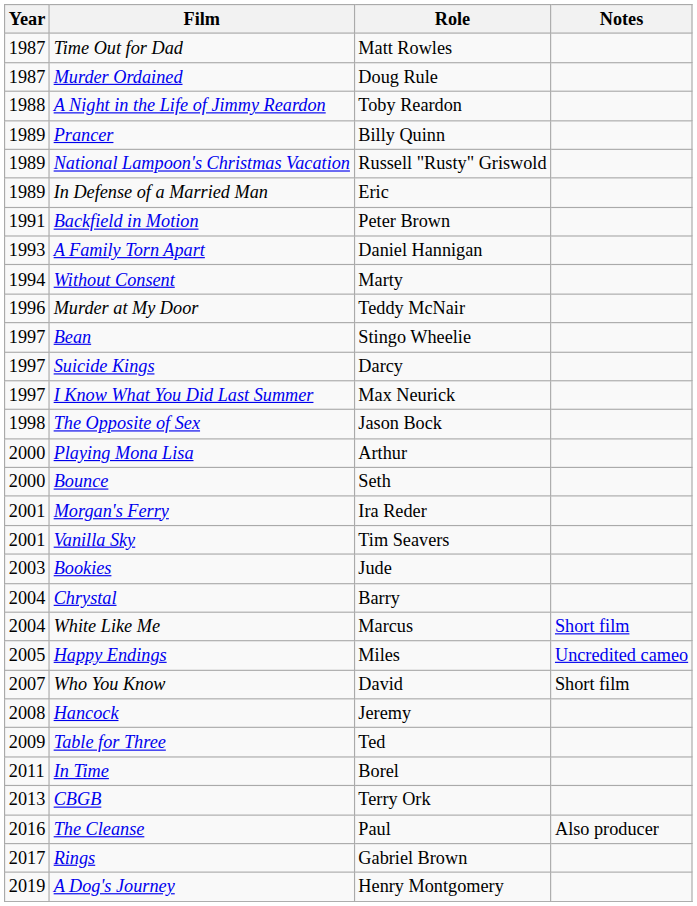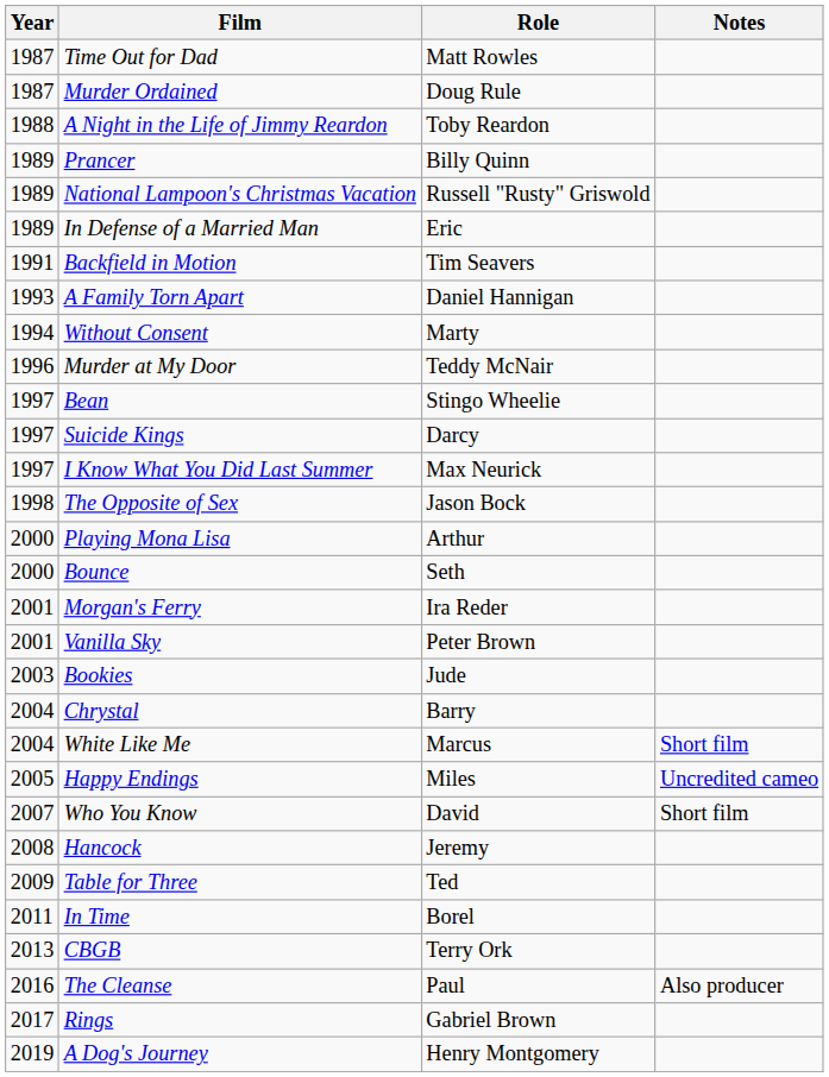Backfield in Motion | Role: Peter Brown -> Tim Seavers
Vanilla Sky | Role: Tim Seavers -> Peter Brown
